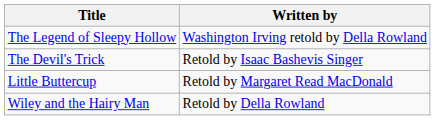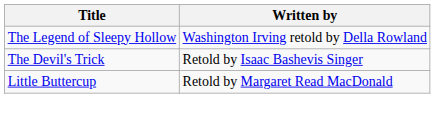- row: Wiley and the Hairy Man | Retold by Della Rowland
